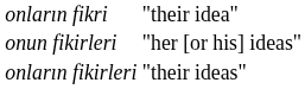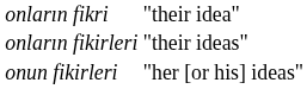rows swapped: onların fikirleri <-> onun fikirleri
